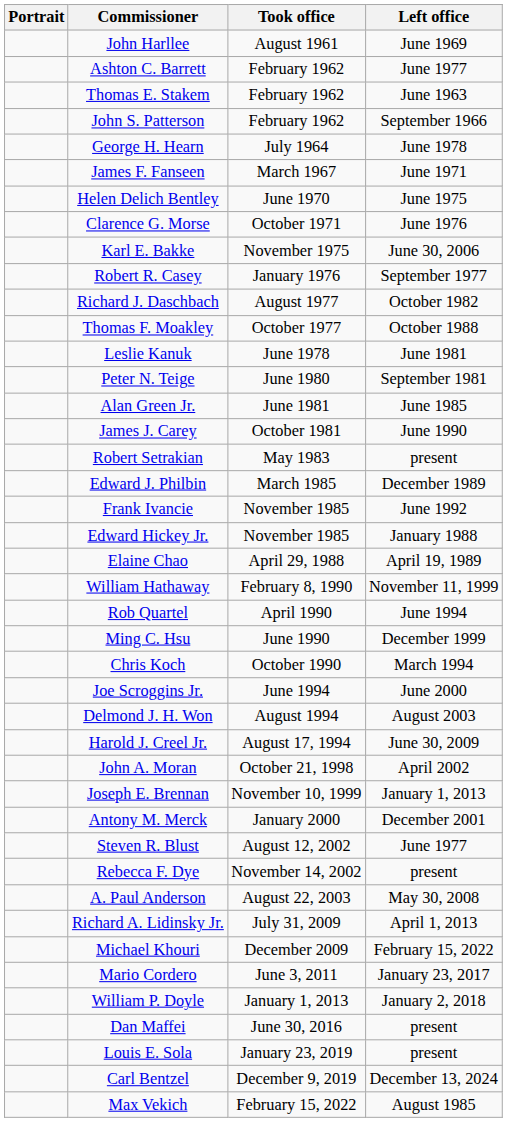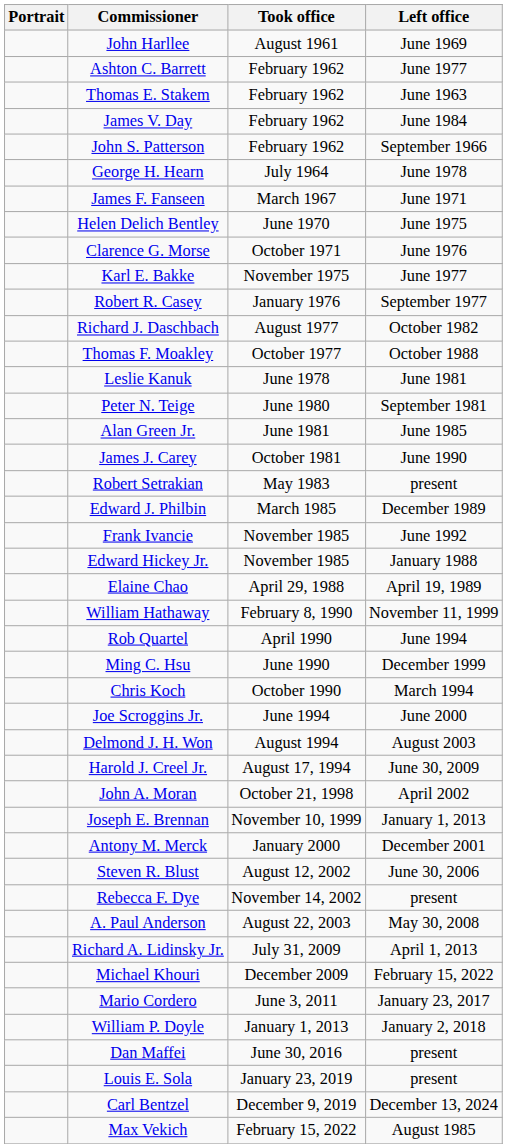+ row: James V. Day | February 1962 | June 1984
Karl E. Bakke | Left office: June 30, 2006 -> June 1977
Steven R. Blust | Left office: June 1977 -> June 30, 2006
